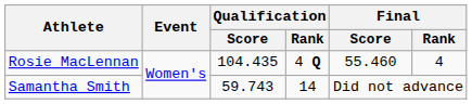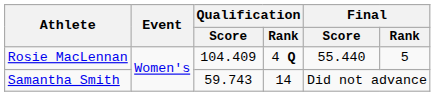Rosie MacLennan | Qualification / Score: 104.435 -> 104.409
Rosie MacLennan | Final / Score: 55.460 -> 55.440
Rosie MacLennan | Final / Rank: 4 -> 5
